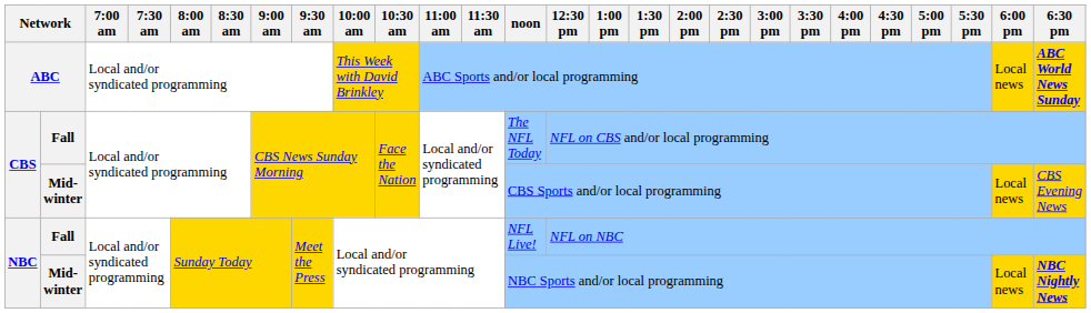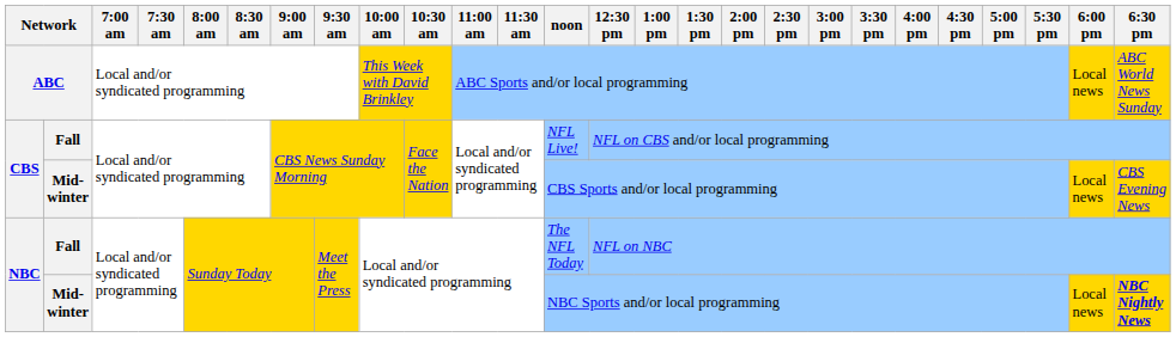ABC | 6:30 pm: bold -> normal
CBS / Fall | noon: The NFL Today -> NFL Live!
NBC / Fall | noon: NFL Live! -> The NFL Today
